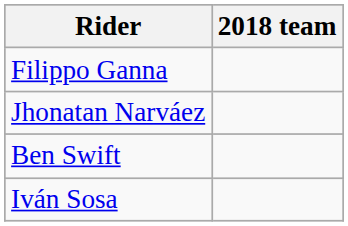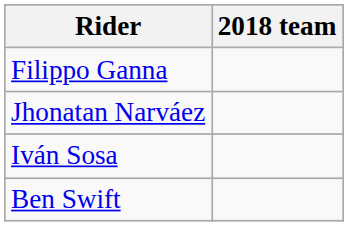rows swapped: Iván Sosa <-> Ben Swift
